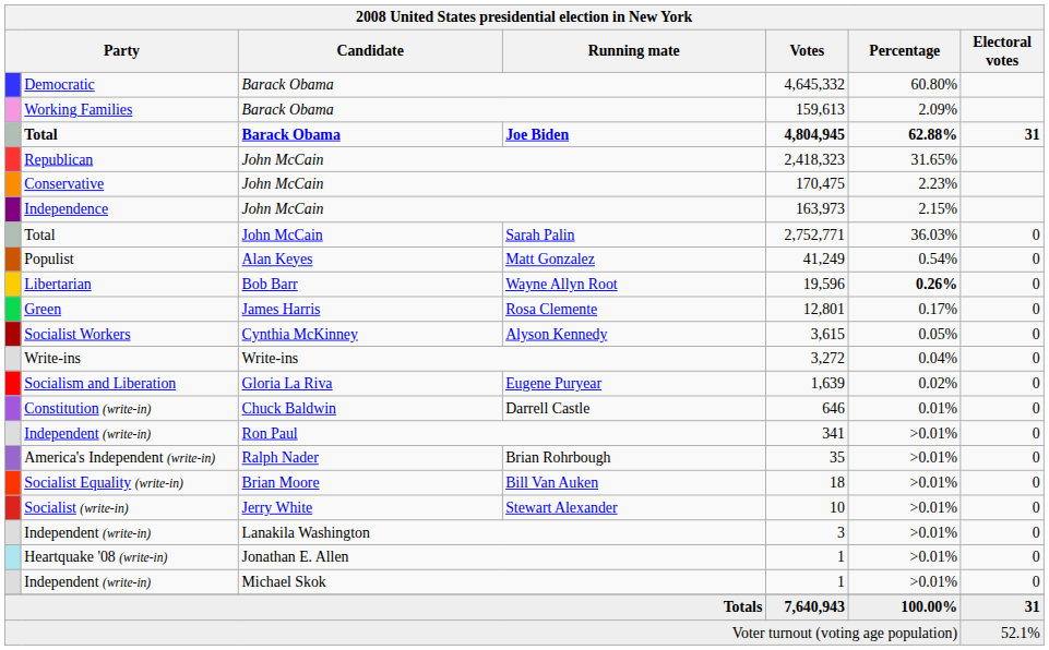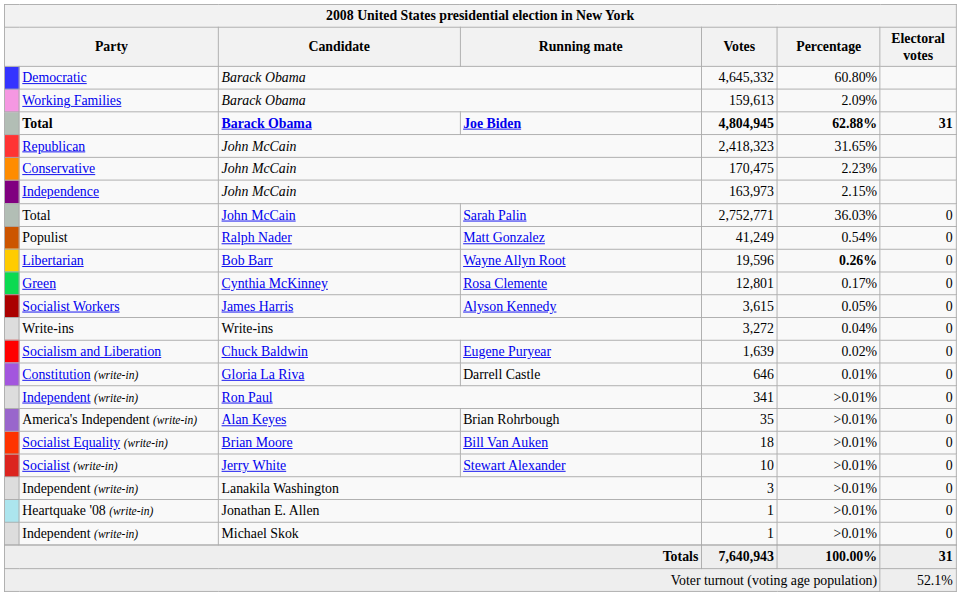Populist | Candidate: Alan Keyes -> Ralph Nader
Green | Candidate: James Harris -> Cynthia McKinney
Socialist Workers | Candidate: Cynthia McKinney -> James Harris
Socialism and Liberation | Candidate: Gloria La Riva -> Chuck Baldwin
Constitution (write-in) | Candidate: Chuck Baldwin -> Gloria La Riva
America's Independent (write-in) | Candidate: Ralph Nader -> Alan Keyes
